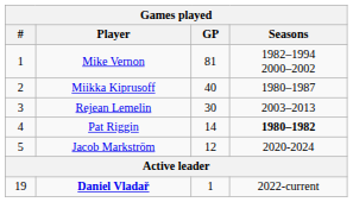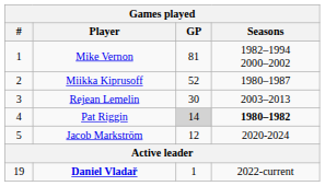Miikka Kiprusoff | GP: 40 -> 52
Pat Riggin | GP: no background -> lightgrey background
